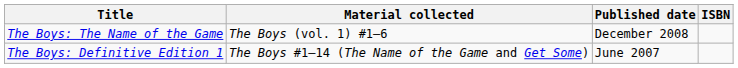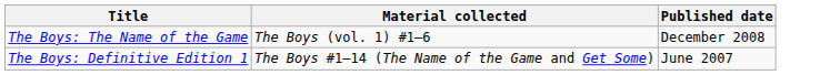- column: ISBN
